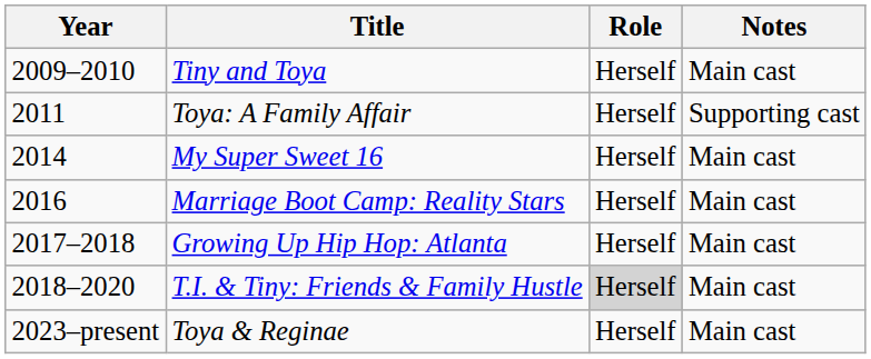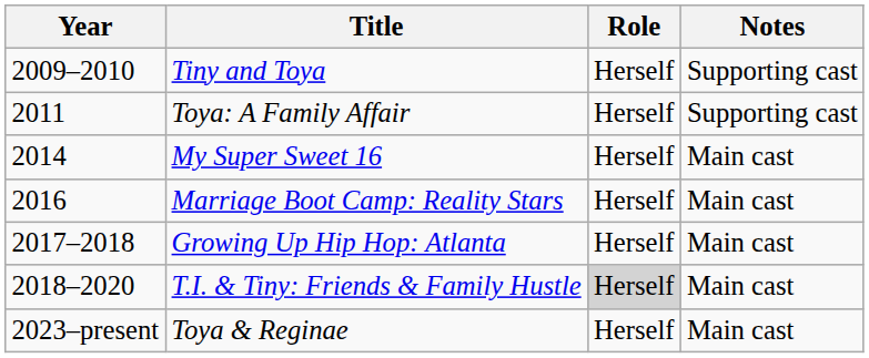Tiny and Toya | Notes: Main cast -> Supporting cast
